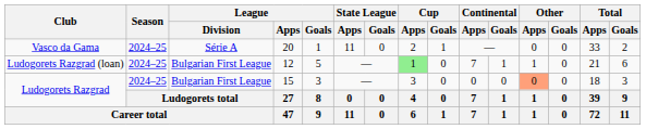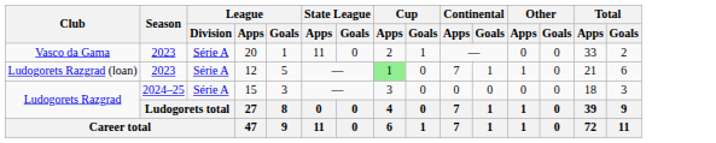Vasco da Gama | Season: 2024–25 -> 2023
Ludogorets Razgrad (loan) | Season: 2024–25 -> 2023
Ludogorets Razgrad (loan) | League / Division: Bulgarian First League -> Série A
Ludogorets Razgrad / 15 | League / Division: Bulgarian First League -> Série A
Ludogorets Razgrad / 15 | Other / Apps: lightsalmon background -> no background
